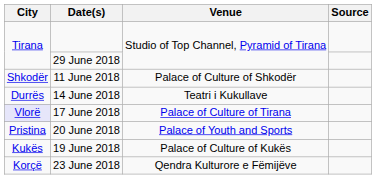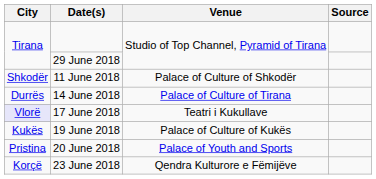14 June 2018 | Venue: Teatri i Kukullave -> Palace of Culture of Tirana
17 June 2018 | Venue: Palace of Culture of Tirana -> Teatri i Kukullave
rows swapped: 19 June 2018 <-> 20 June 2018
